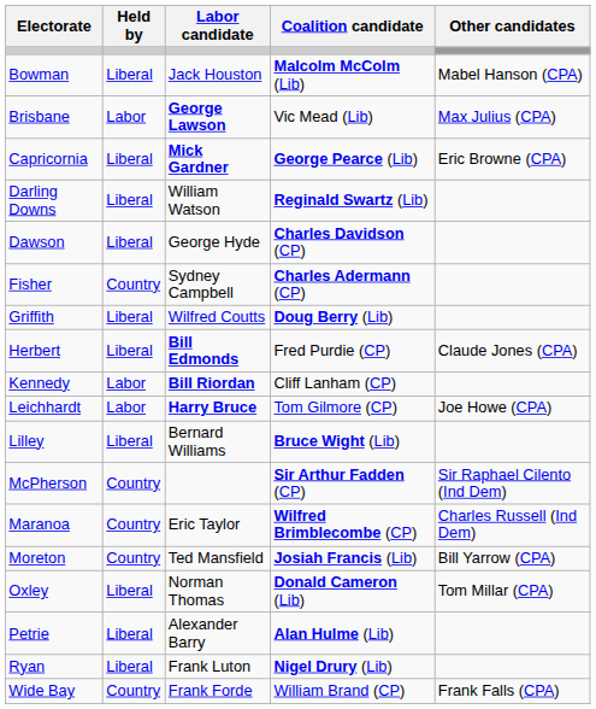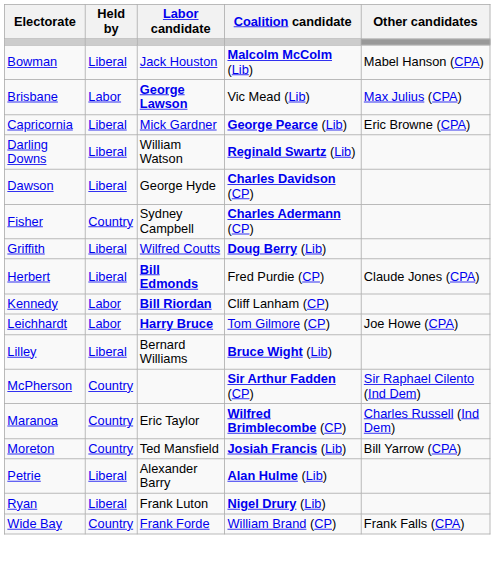Capricornia | Labor candidate: bold -> normal
- row: Oxley | Liberal | Norman Thomas | Donald Cameron (Lib) | Tom Millar (CPA)
